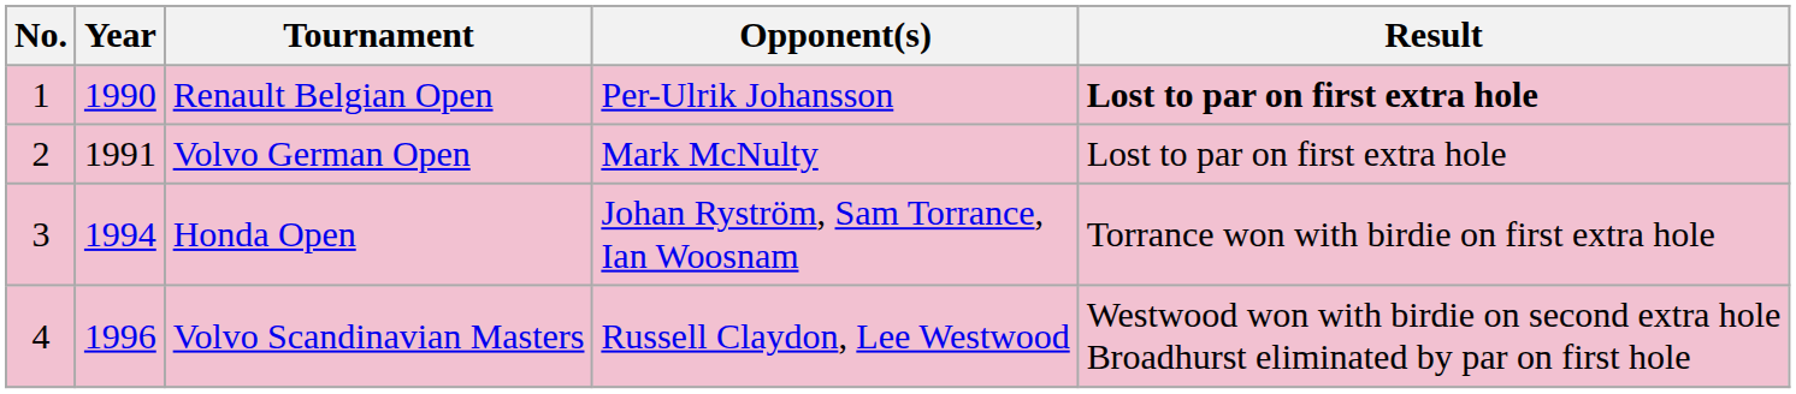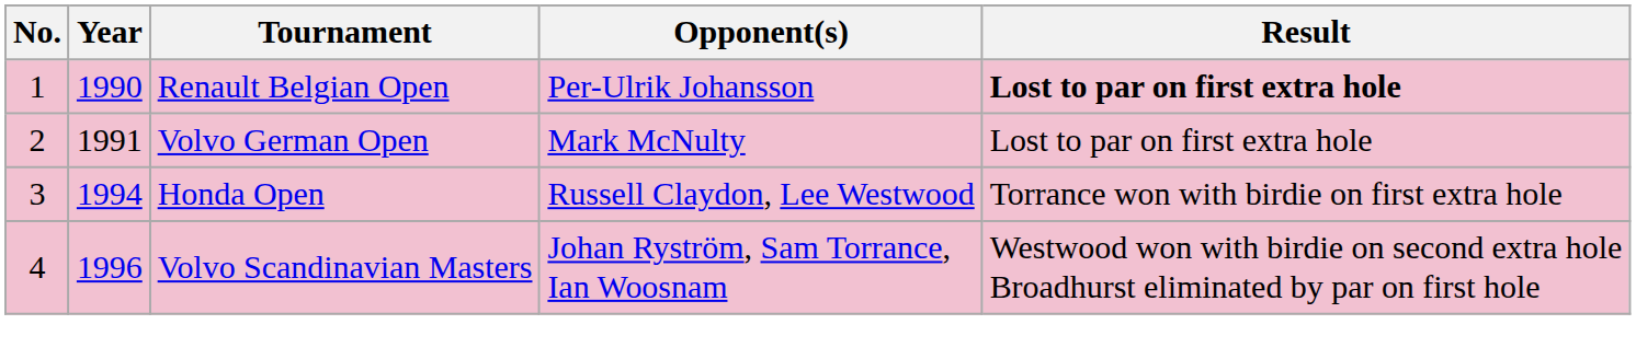Honda Open | Opponent(s): Johan Ryström, Sam Torrance, Ian Woosnam -> Russell Claydon, Lee Westwood
Volvo Scandinavian Masters | Opponent(s): Russell Claydon, Lee Westwood -> Johan Ryström, Sam Torrance, Ian Woosnam
